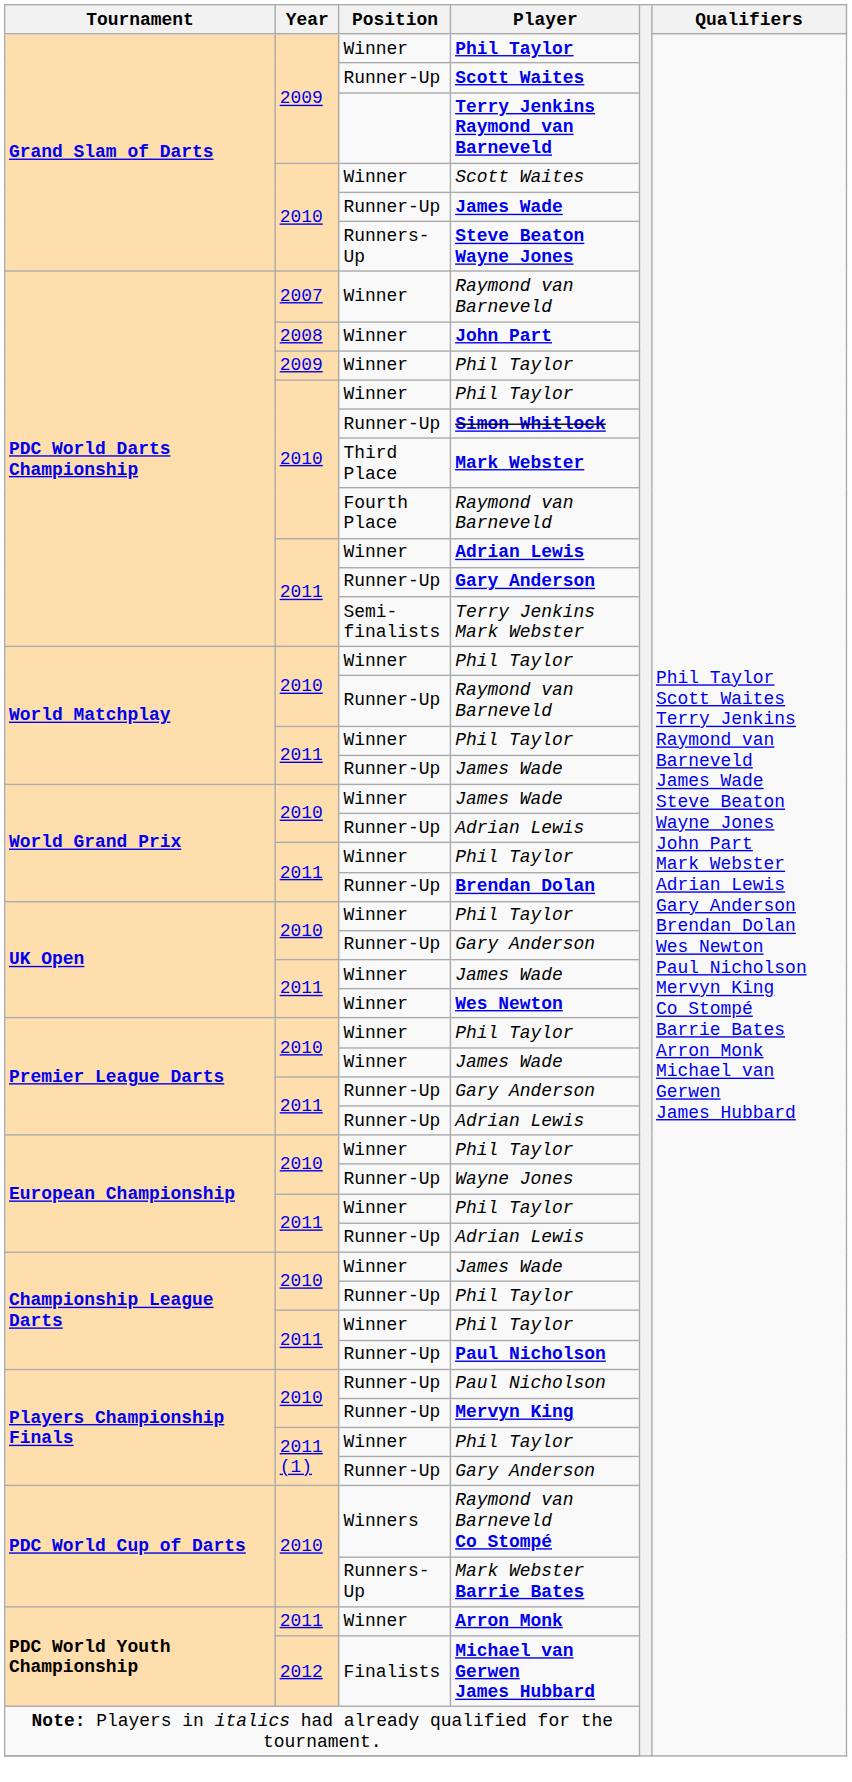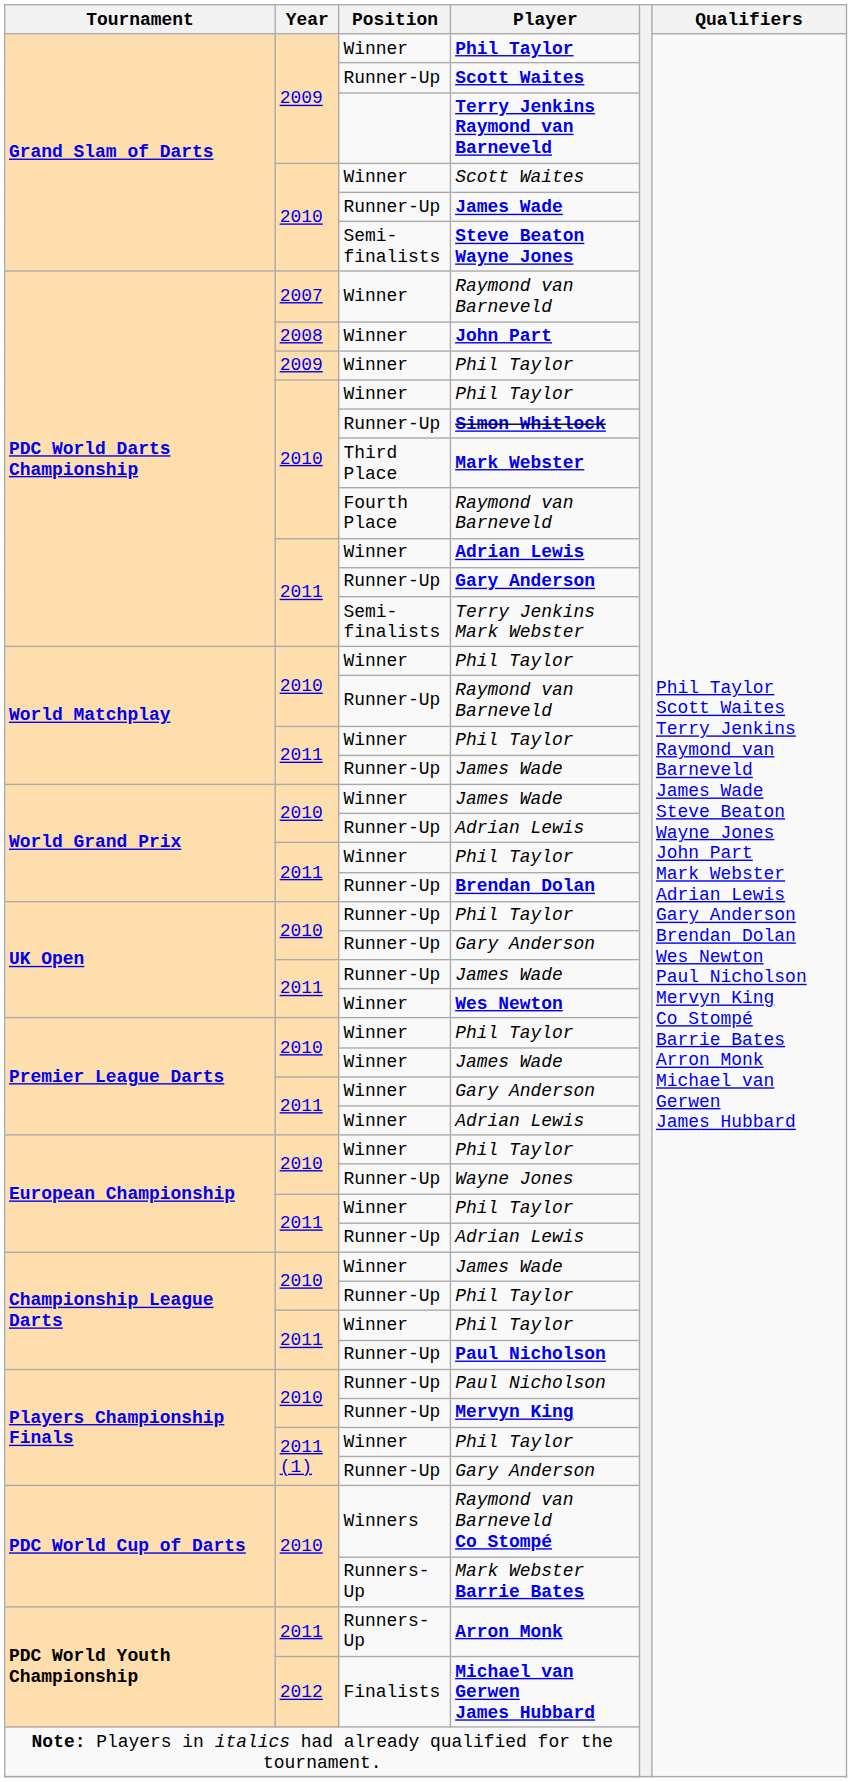Steve Beaton Wayne Jones | Position: Runners-Up -> Semi-finalists
UK Open / Phil Taylor | Position: Winner -> Runner-Up
UK Open / James Wade | Position: Winner -> Runner-Up
Premier League Darts / Gary Anderson | Position: Runner-Up -> Winner
Premier League Darts / Adrian Lewis | Position: Runner-Up -> Winner
Arron Monk | Position: Winner -> Runners-Up
